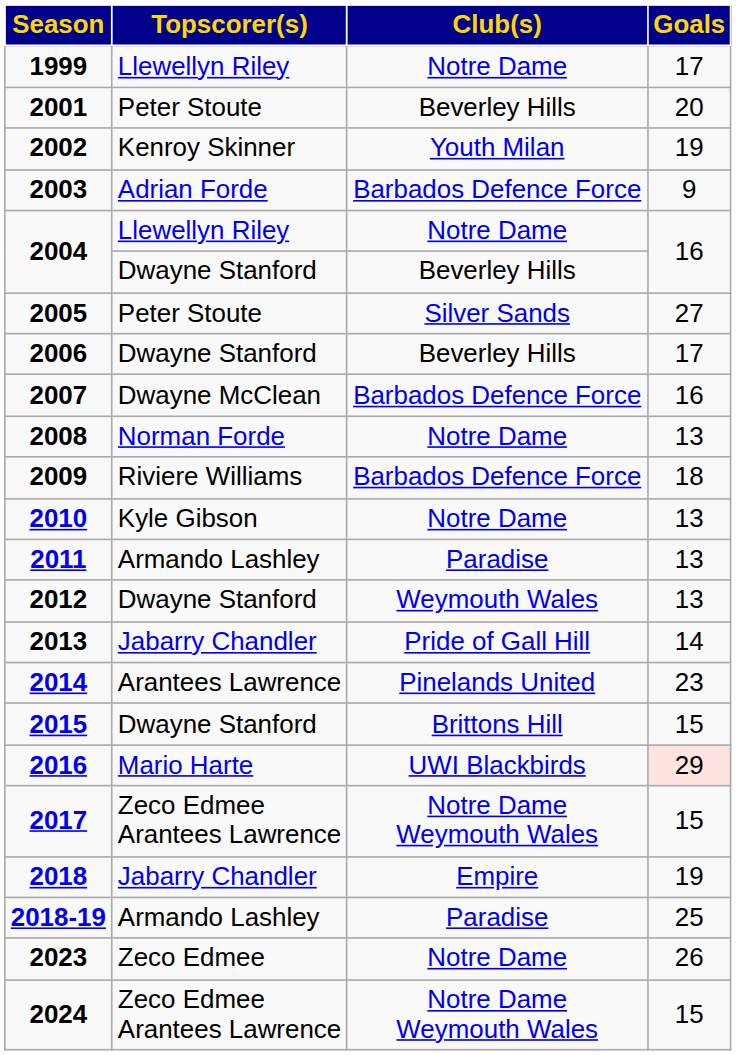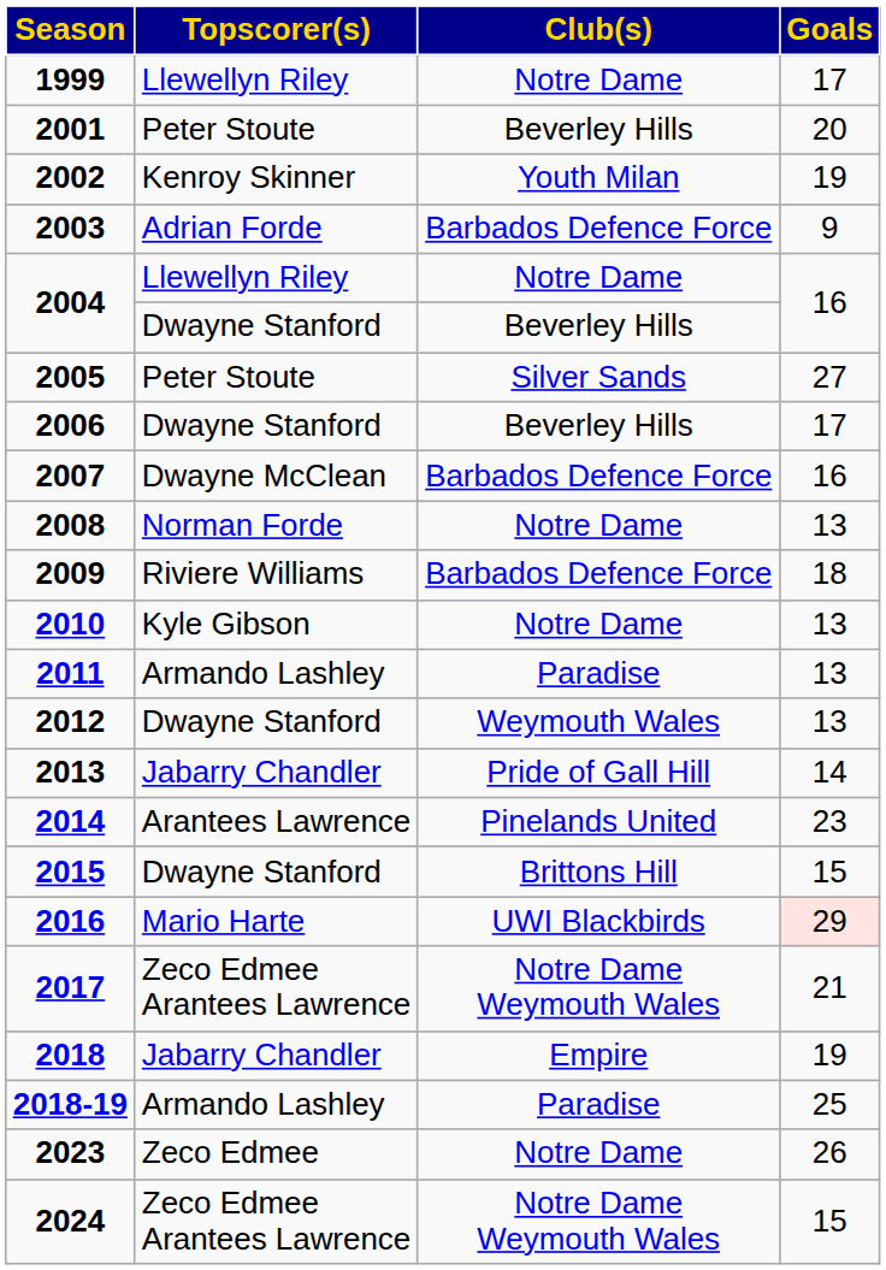2017 | Goals: 15 -> 21
